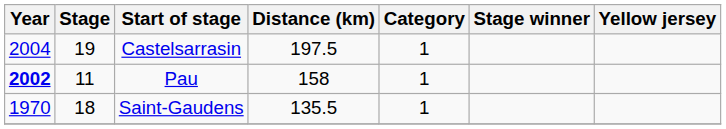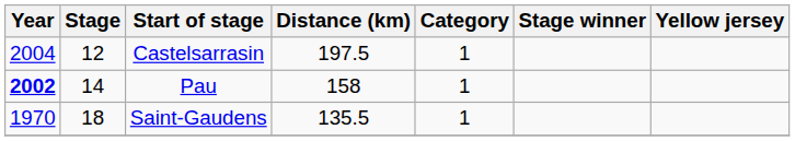Castelsarrasin | Stage: 19 -> 12
Pau | Stage: 11 -> 14
